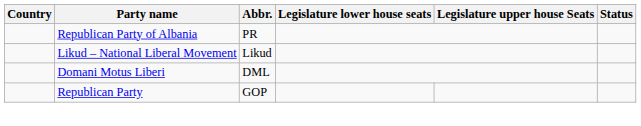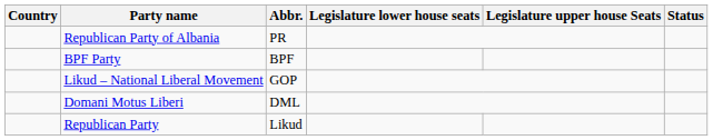+ row: BPF Party | BPF
Likud – National Liberal Movement | Abbr.: Likud -> GOP
Republican Party | Abbr.: GOP -> Likud
